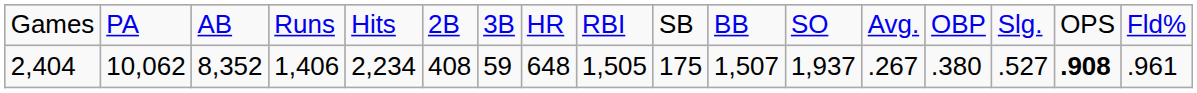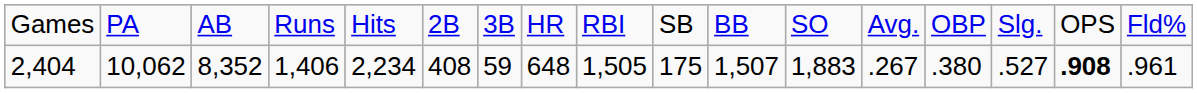2,404 | column 12: 1,937 -> 1,883
